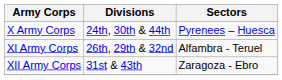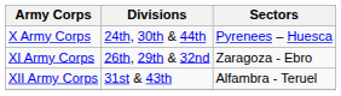XI Army Corps | Sectors: Alfambra - Teruel -> Zaragoza - Ebro
XII Army Corps | Sectors: Zaragoza - Ebro -> Alfambra - Teruel
